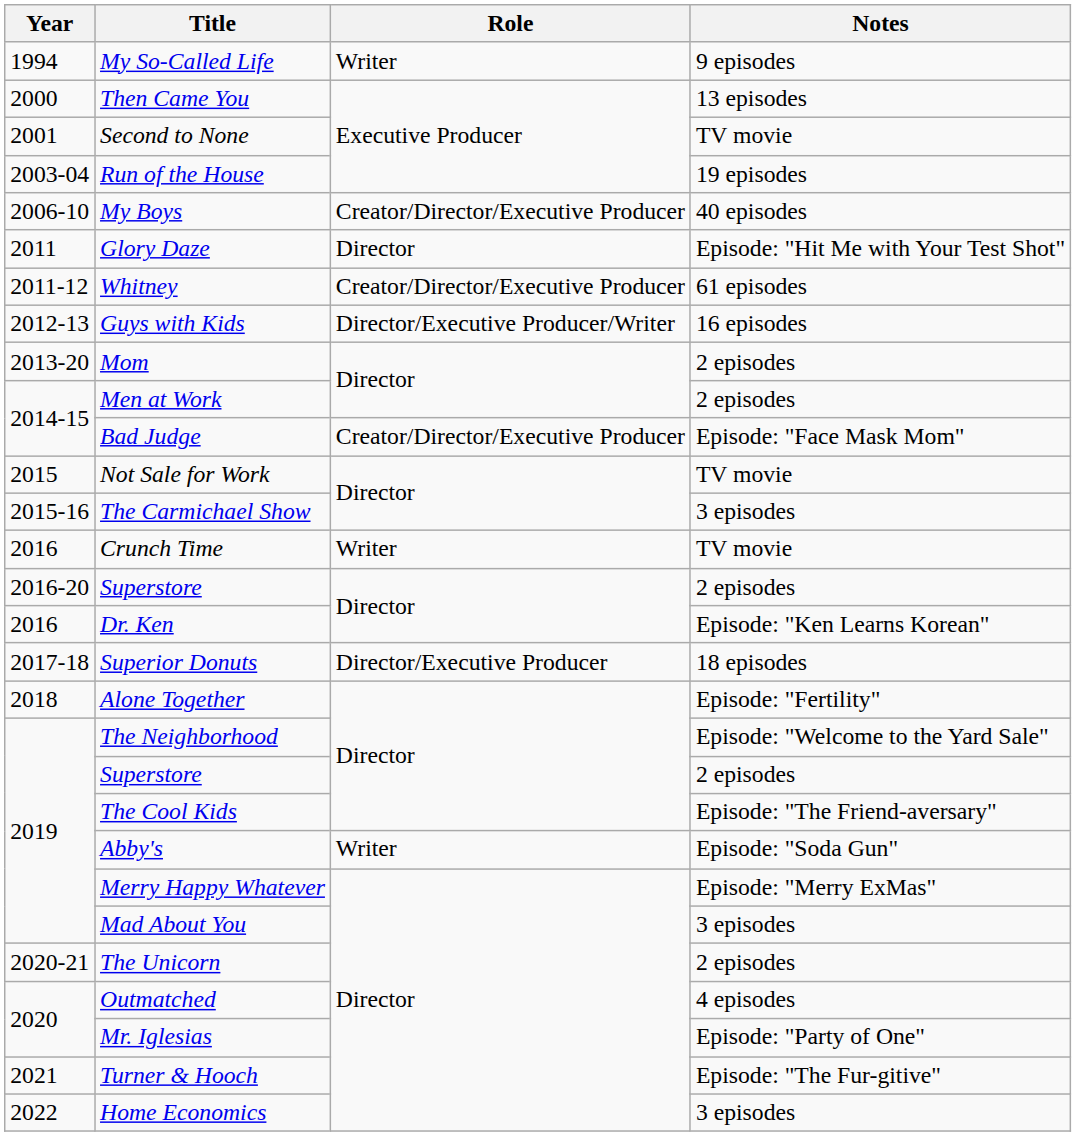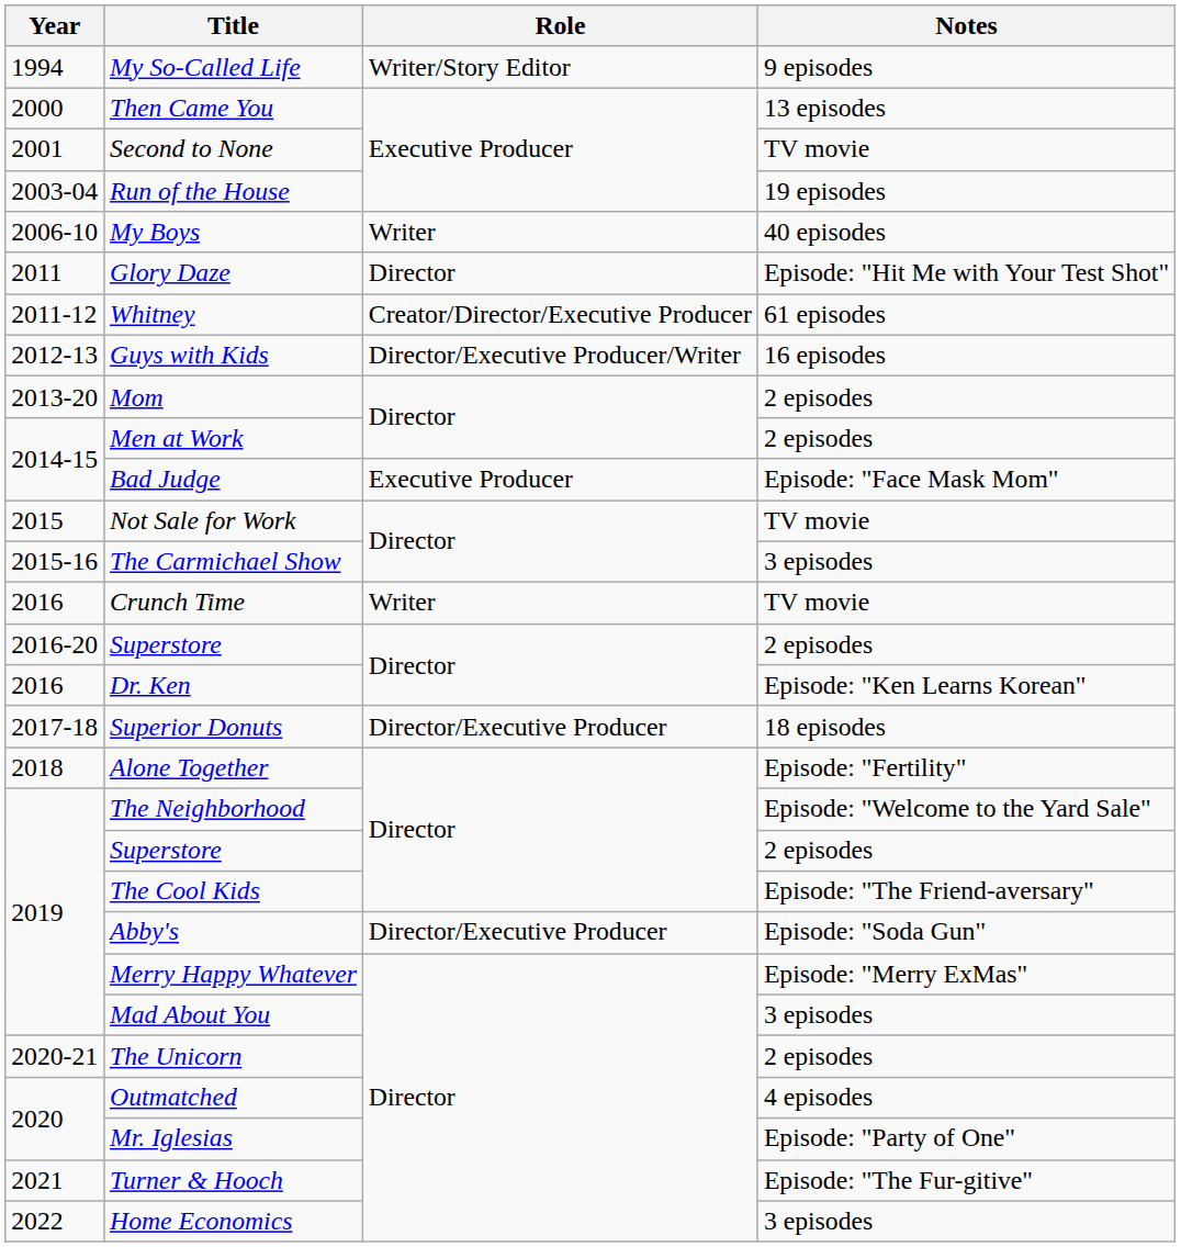My So-Called Life | Role: Writer -> Writer/Story Editor
My Boys | Role: Creator/Director/Executive Producer -> Writer
Bad Judge | Role: Creator/Director/Executive Producer -> Executive Producer
Abby's | Role: Writer -> Director/Executive Producer
